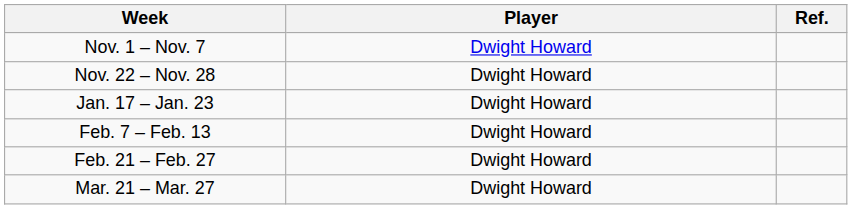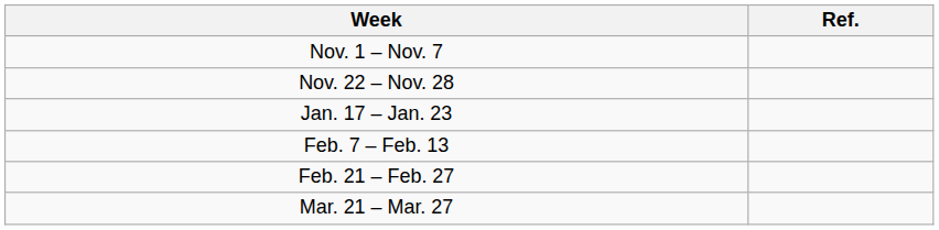- column: Player | Dwight Howard | Dwight Howard | Dwight Howard | Dwight Howard | Dwight Howard | Dwight Howard
